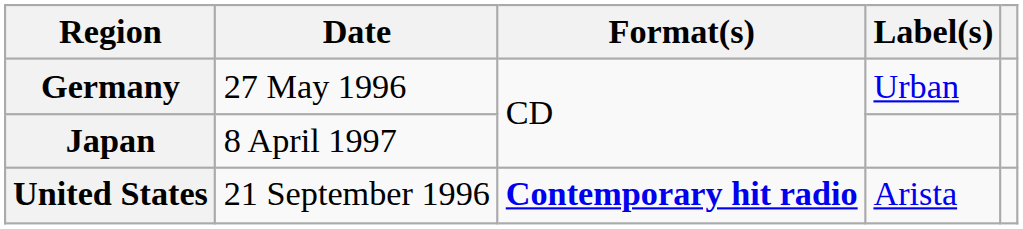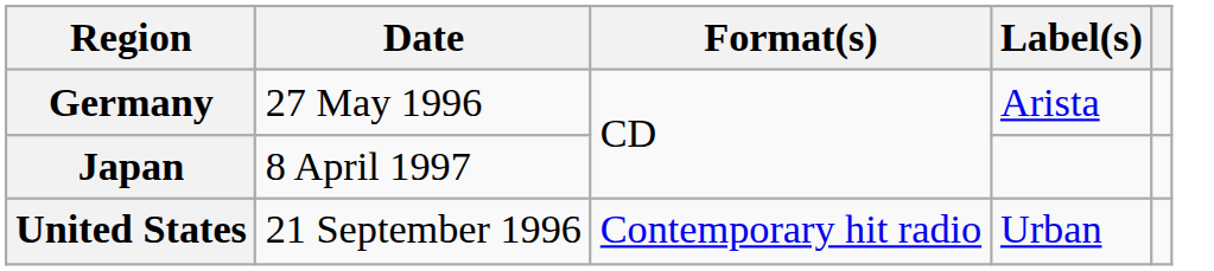Germany | Label(s): Urban -> Arista
United States | Format(s): bold -> normal
United States | Label(s): Arista -> Urban
